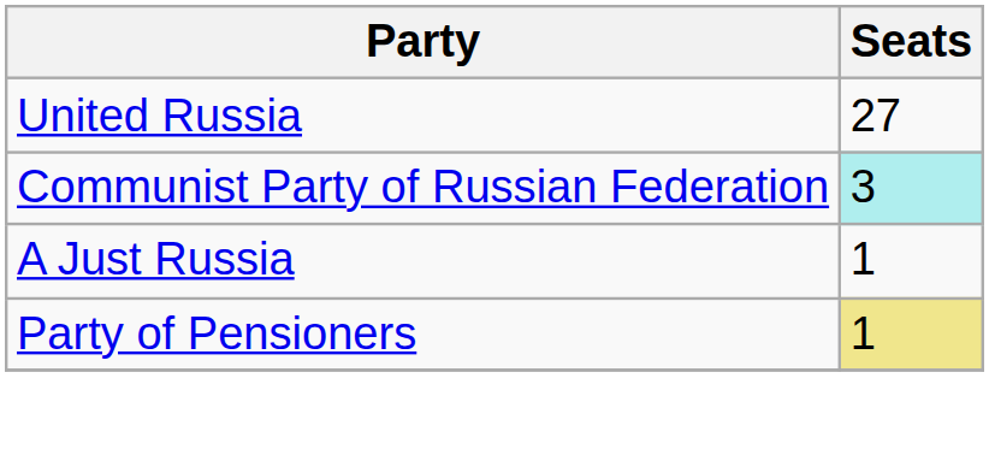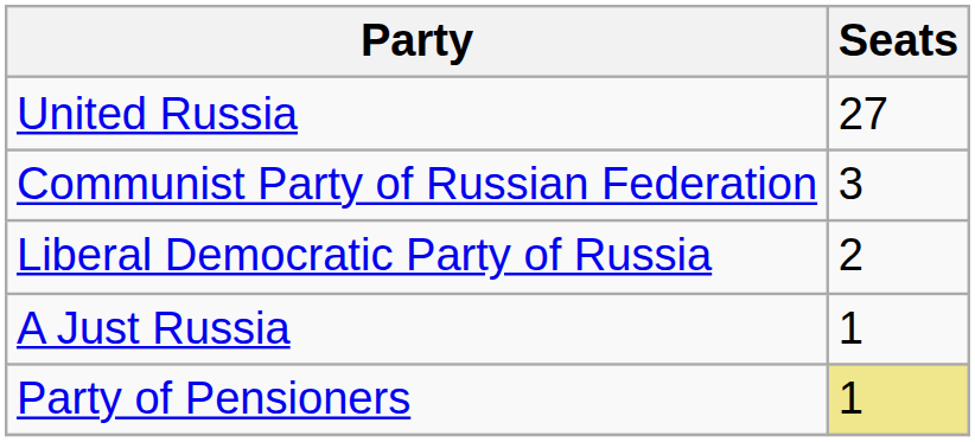Communist Party of Russian Federation | Seats: paleturquoise background -> no background
+ row: Liberal Democratic Party of Russia | 2
